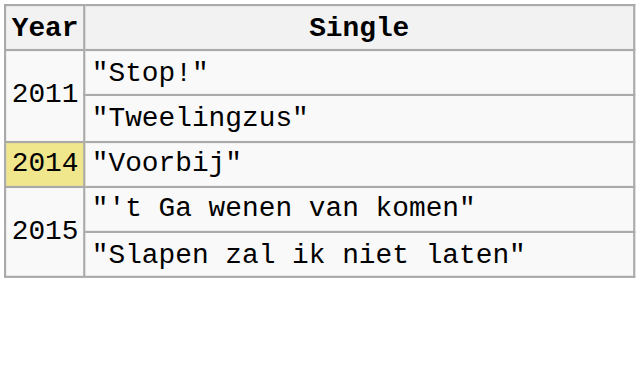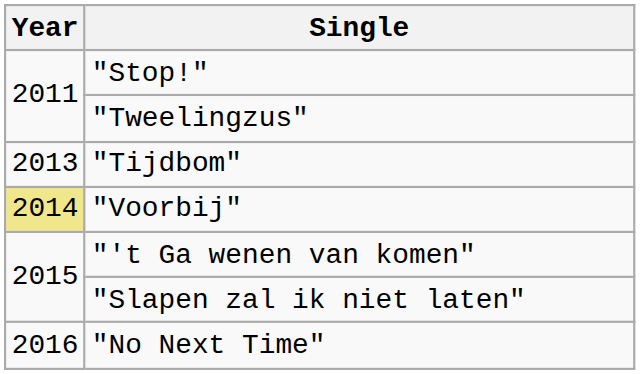+ row: 2013 | "Tijdbom"
+ row: 2016 | "No Next Time"
